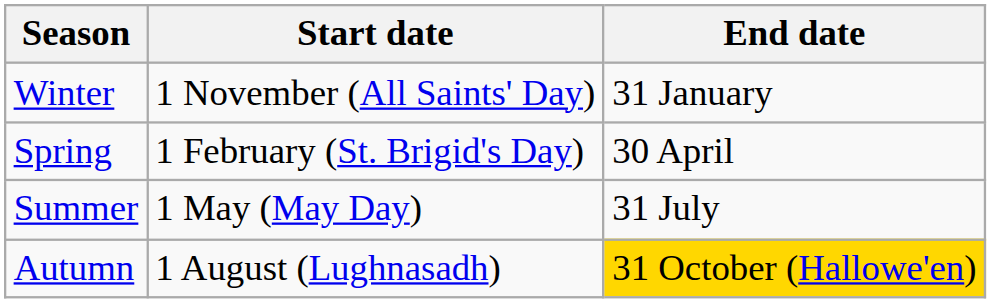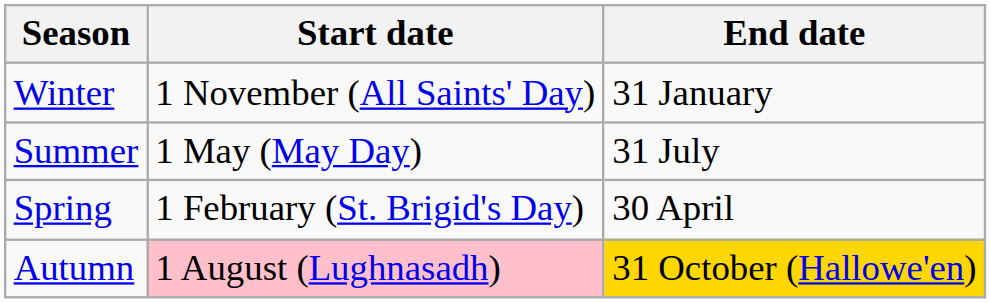rows swapped: Spring <-> Summer
Autumn | Start date: no background -> pink background
